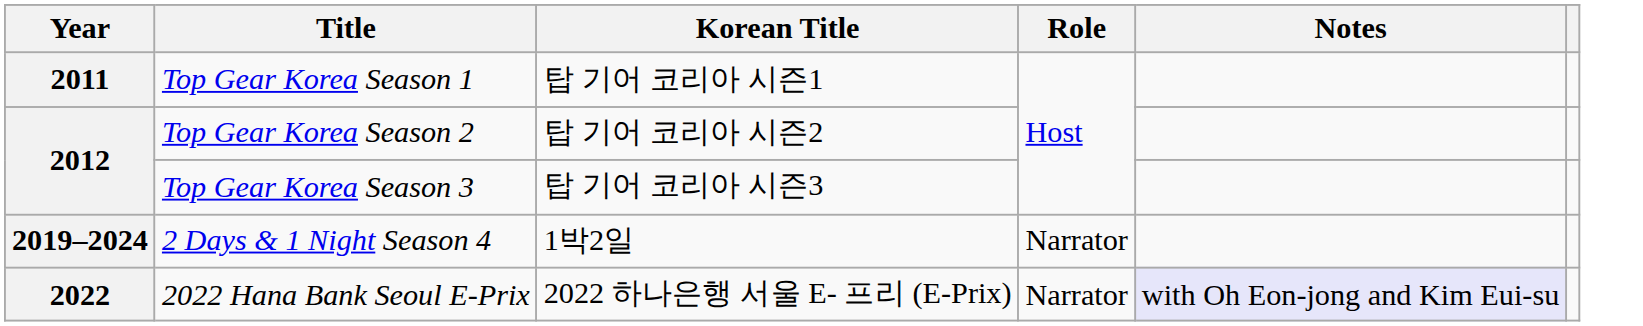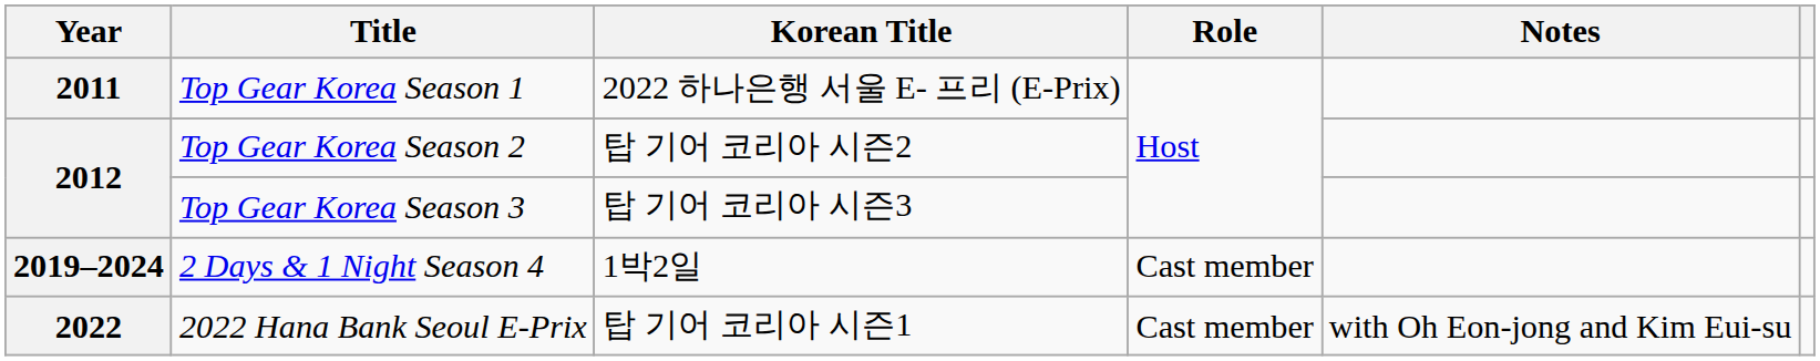Top Gear Korea Season 1 | Korean Title: 탑 기어 코리아 시즌1 -> 2022 하나은행 서울 E- 프리 (E-Prix)
2 Days & 1 Night Season 4 | Role: Narrator -> Cast member
2022 Hana Bank Seoul E-Prix | Korean Title: 2022 하나은행 서울 E- 프리 (E-Prix) -> 탑 기어 코리아 시즌1
2022 Hana Bank Seoul E-Prix | Role: Narrator -> Cast member
2022 Hana Bank Seoul E-Prix | Notes: lavender background -> no background
